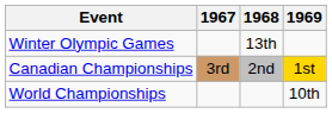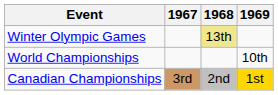Winter Olympic Games | 1968: no background -> khaki background
rows swapped: World Championships <-> Canadian Championships
